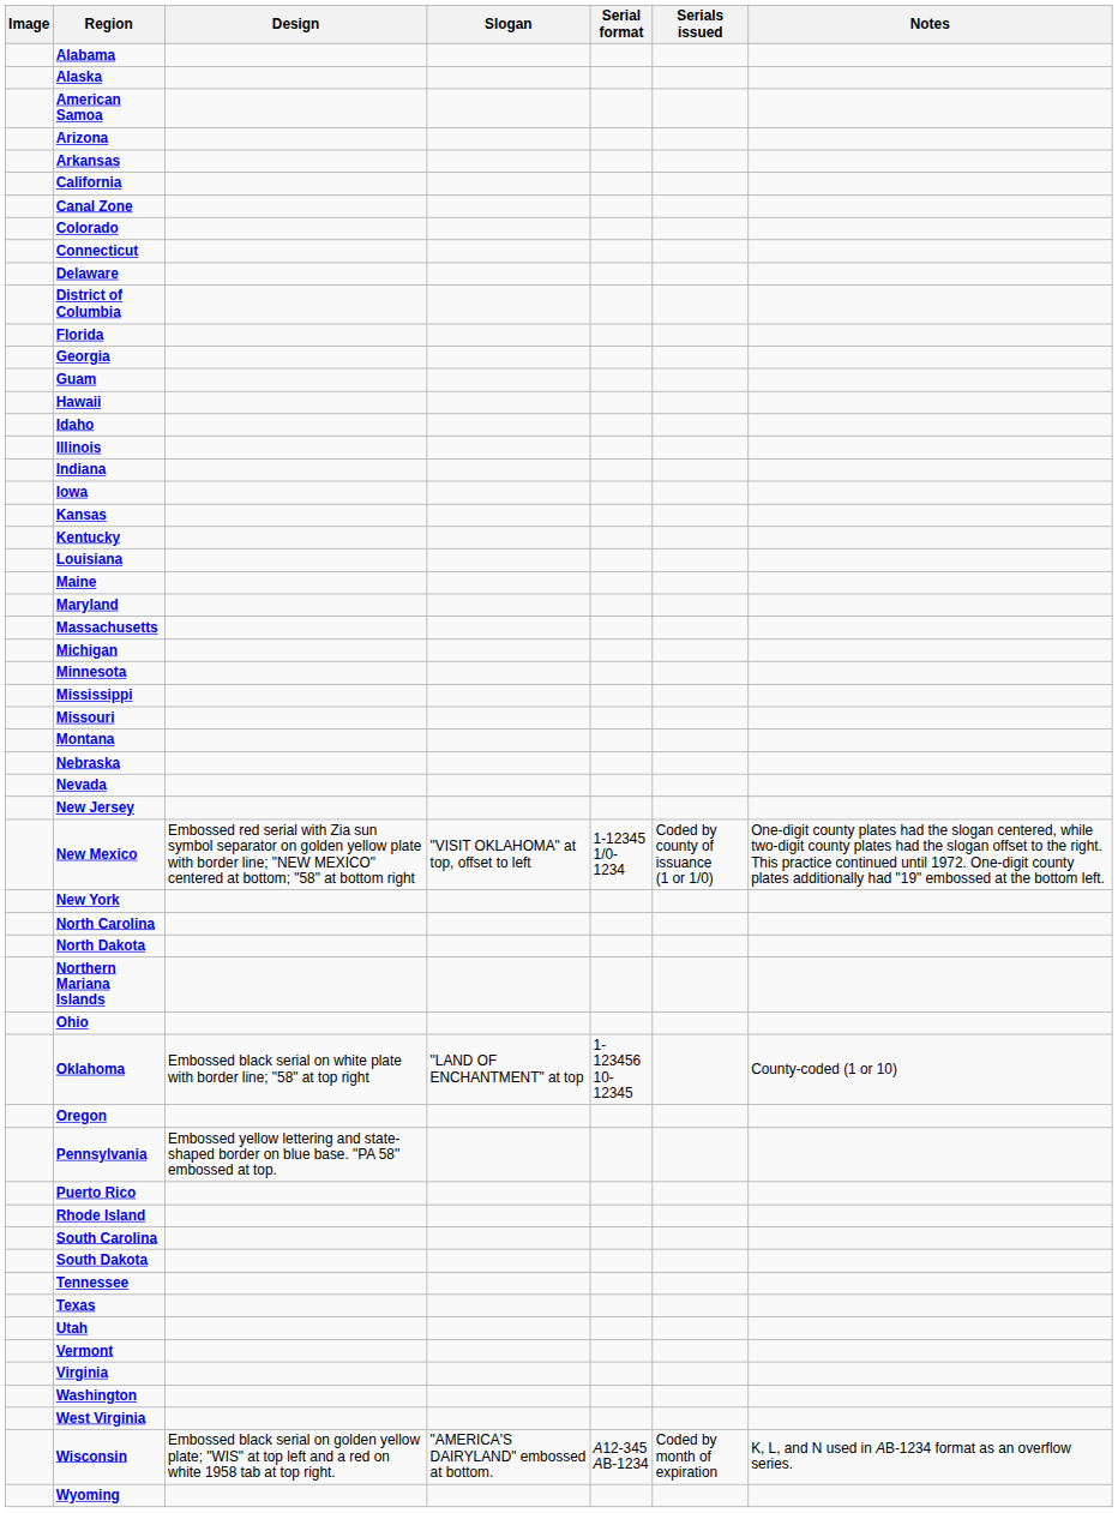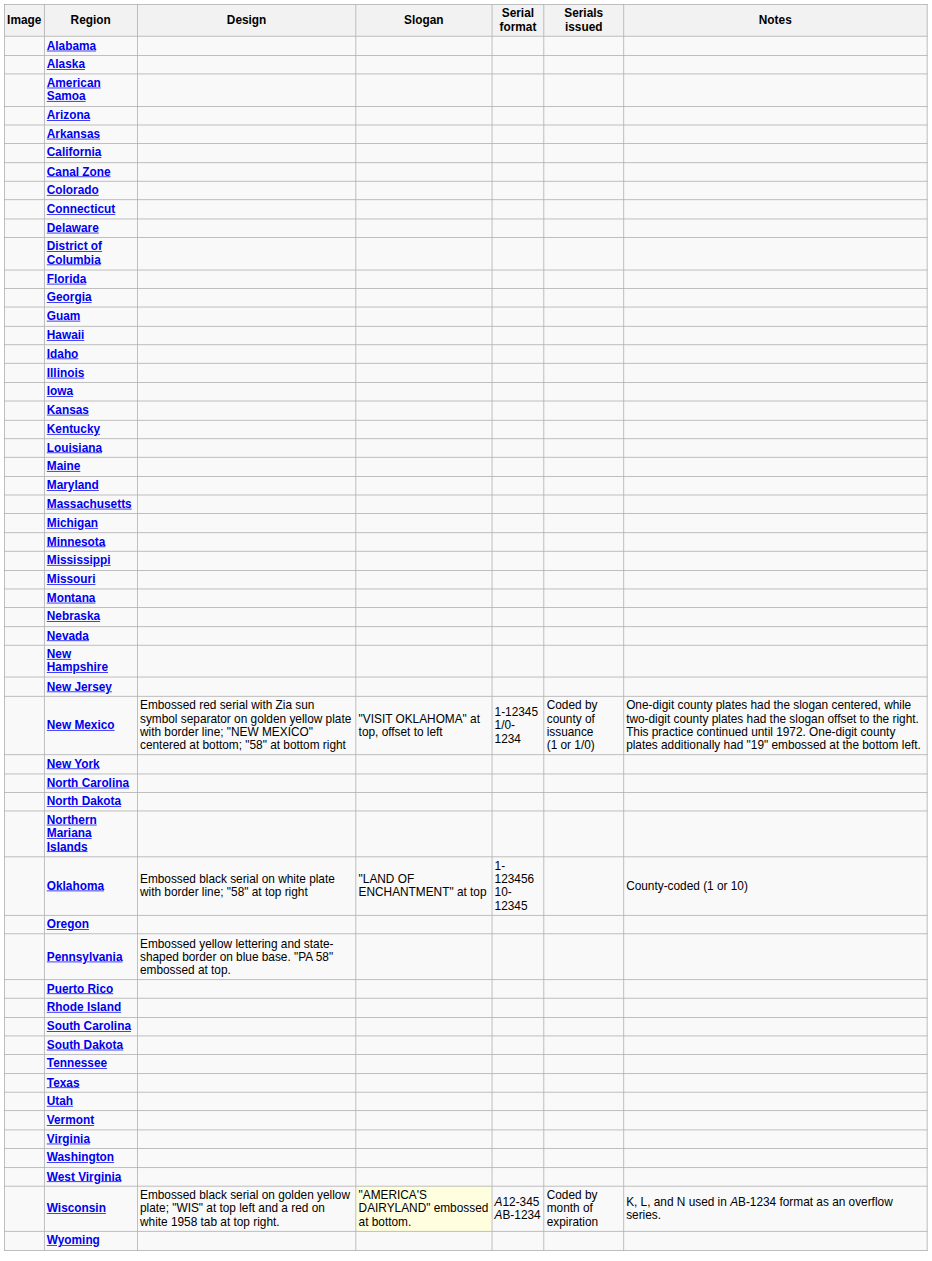- row: Indiana
+ row: New Hampshire
- row: Ohio
Wisconsin | Slogan: no background -> lightyellow background
